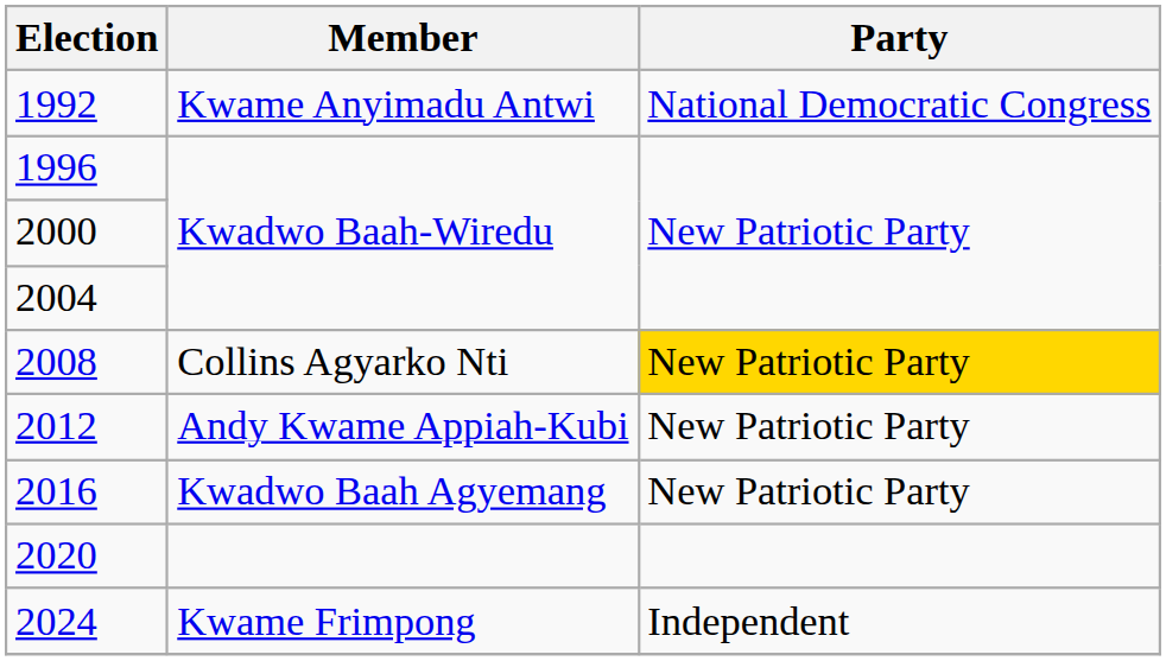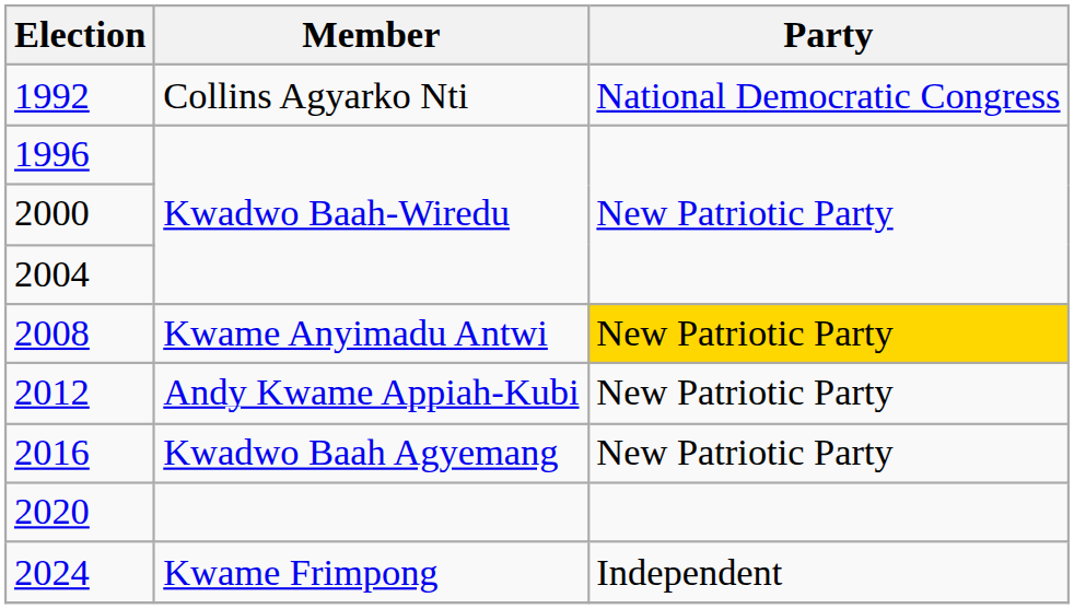1992 | Member: Kwame Anyimadu Antwi -> Collins Agyarko Nti
2008 | Member: Collins Agyarko Nti -> Kwame Anyimadu Antwi
